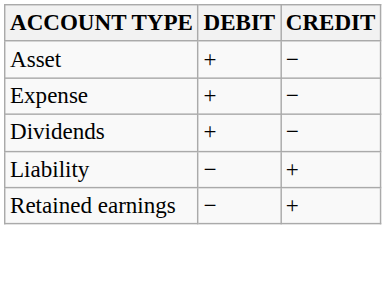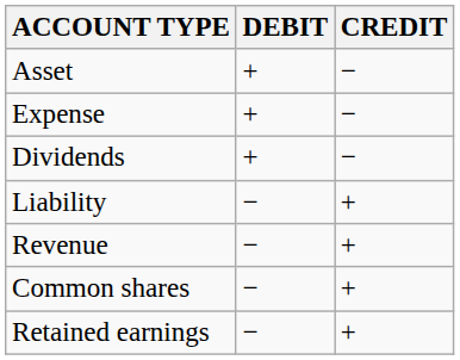+ row: Revenue | − | +
+ row: Common shares | − | +
